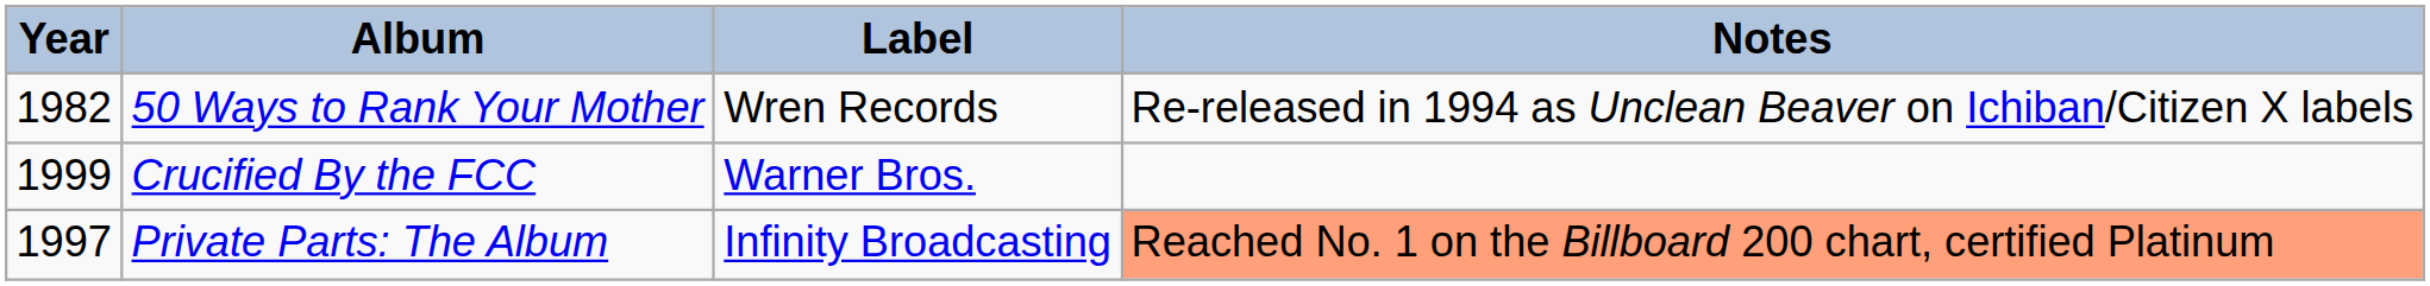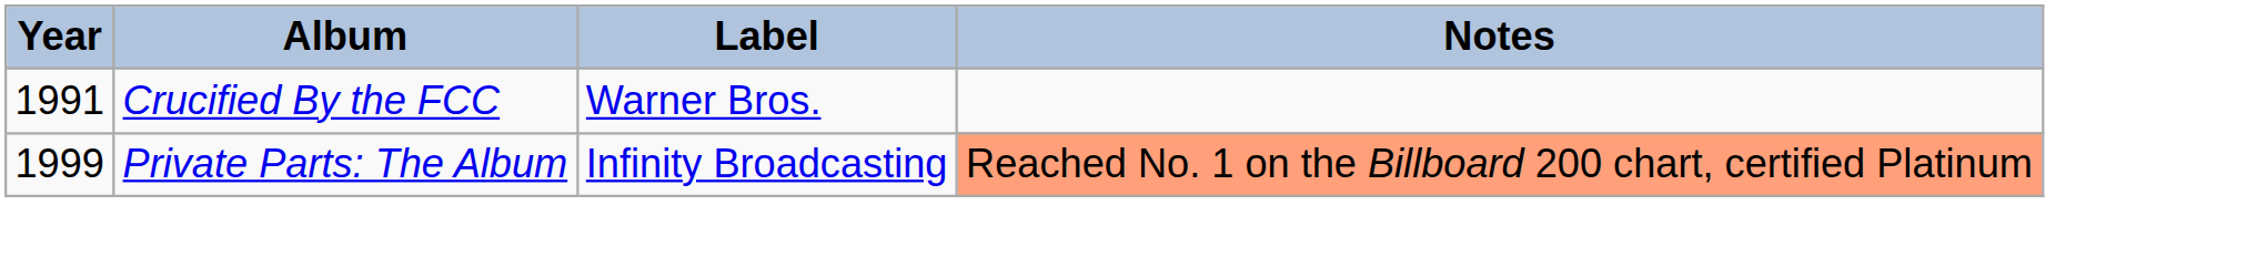- row: 1982 | 50 Ways to Rank Your Mother | Wren Records | Re-released in 1994 as Unclean Beaver on Ichiban/Citizen X labels
Crucified By the FCC | Year: 1999 -> 1991
Private Parts: The Album | Year: 1997 -> 1999
